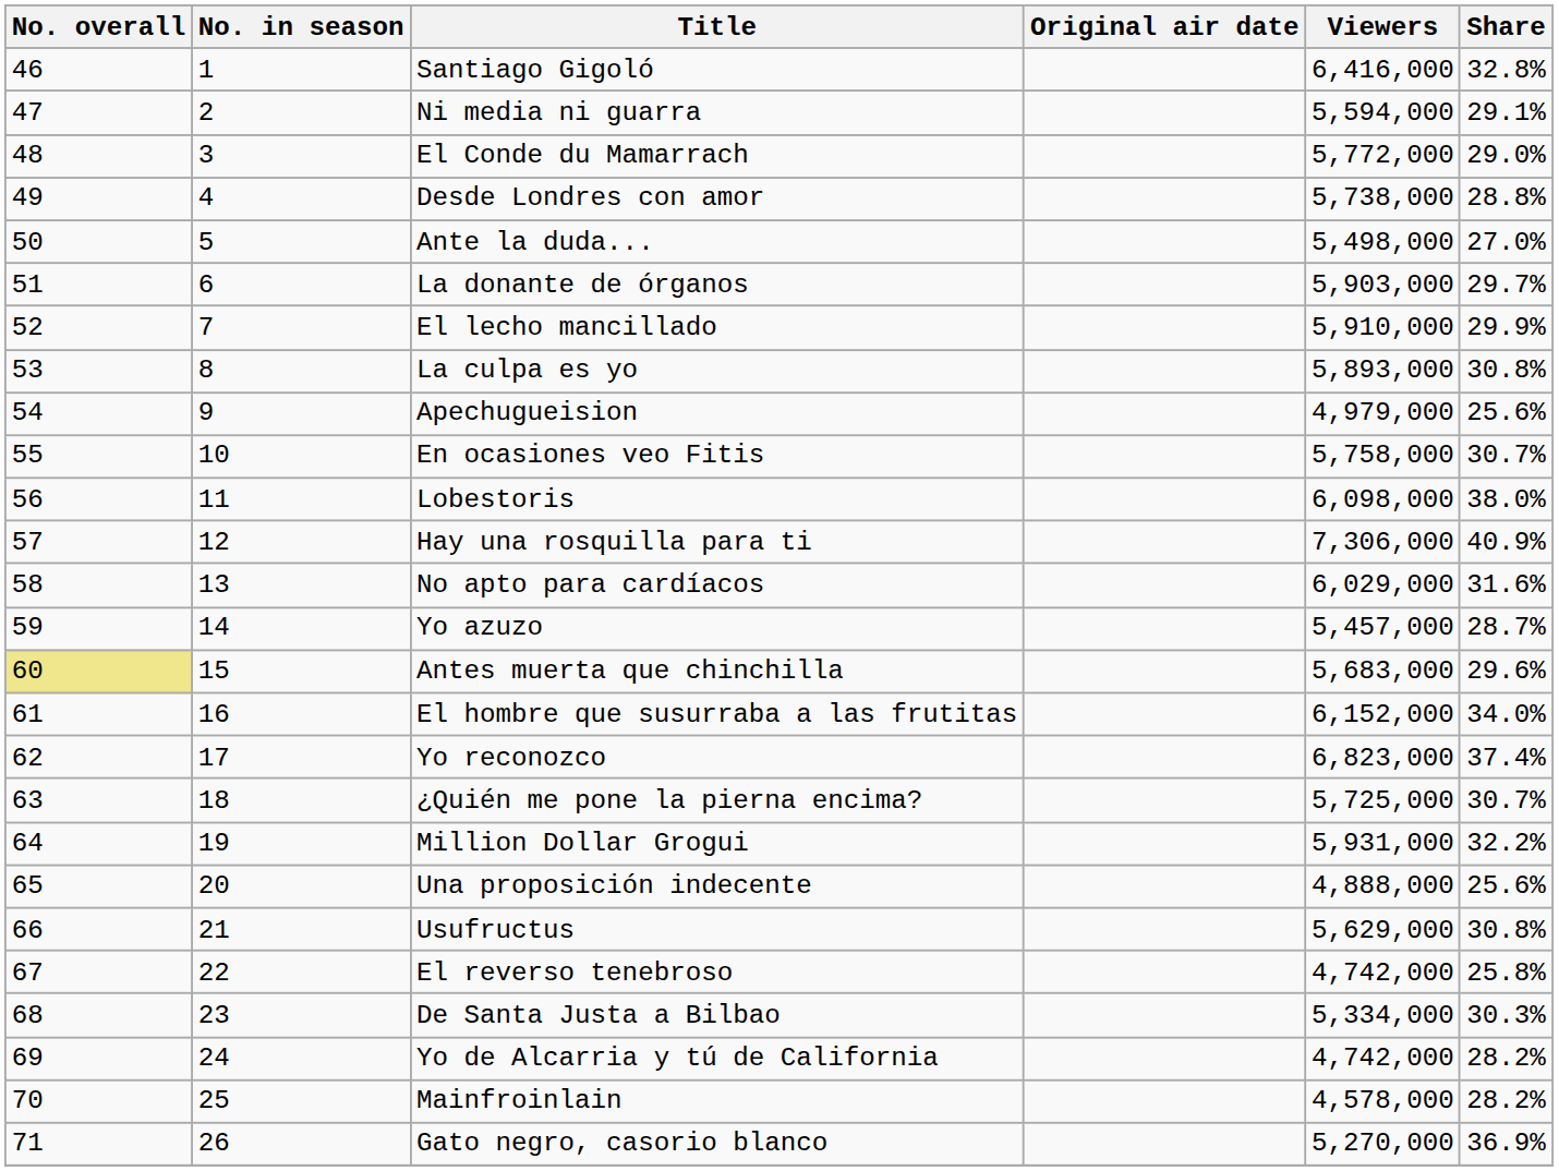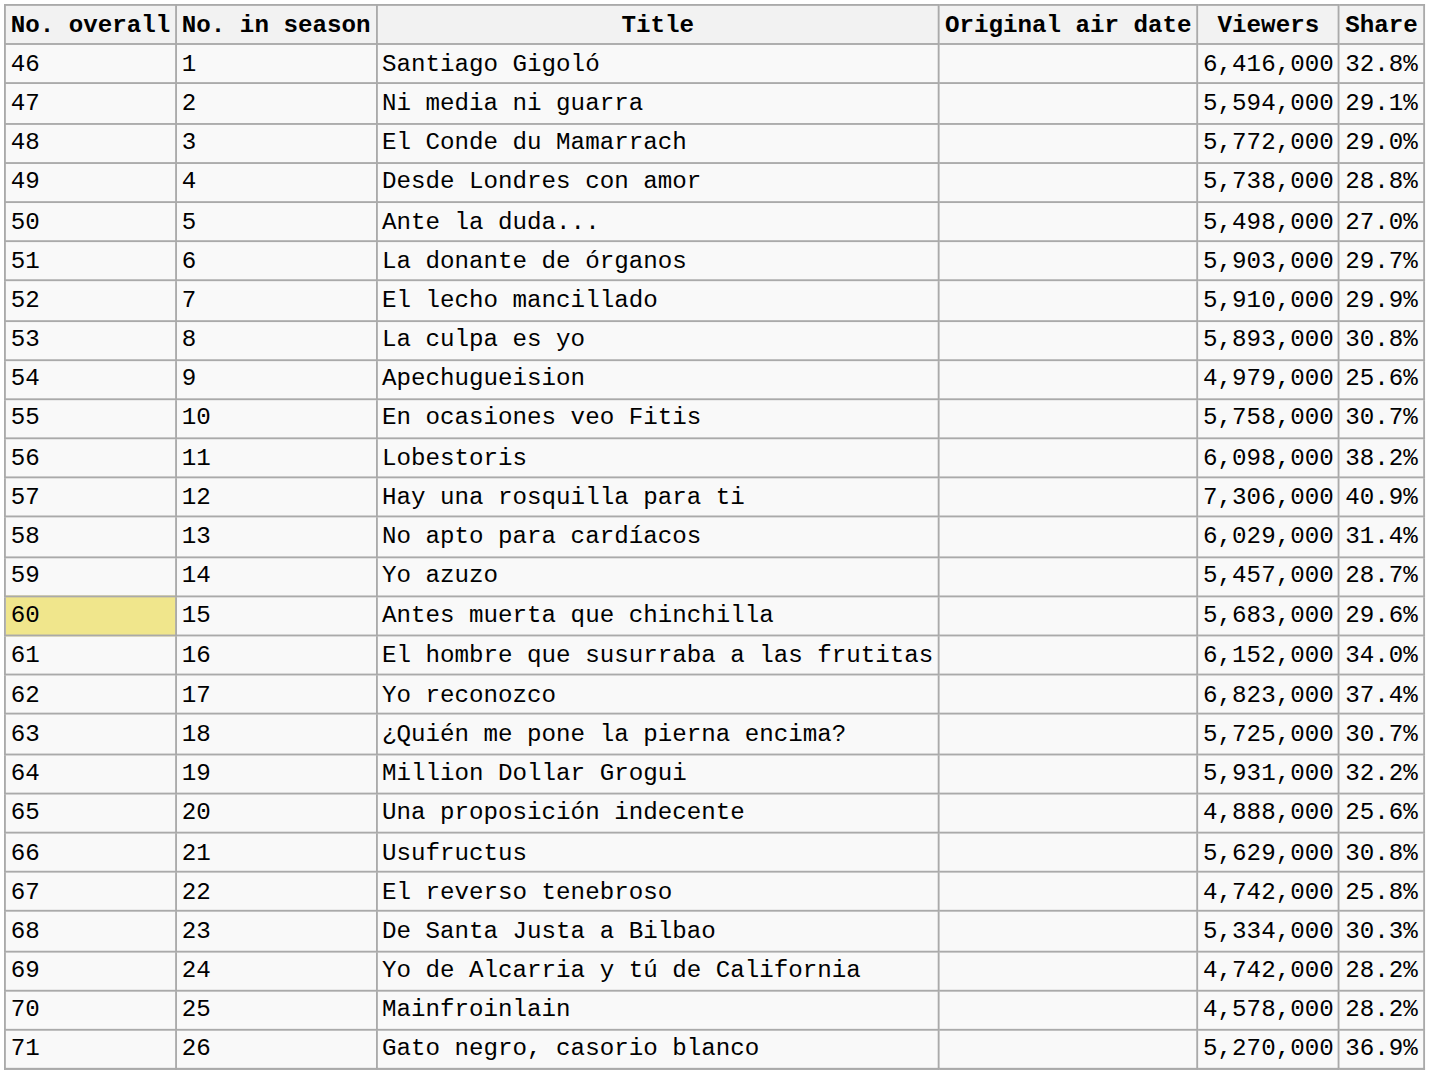Lobestoris | Share: 38.0% -> 38.2%
No apto para cardíacos | Share: 31.6% -> 31.4%
